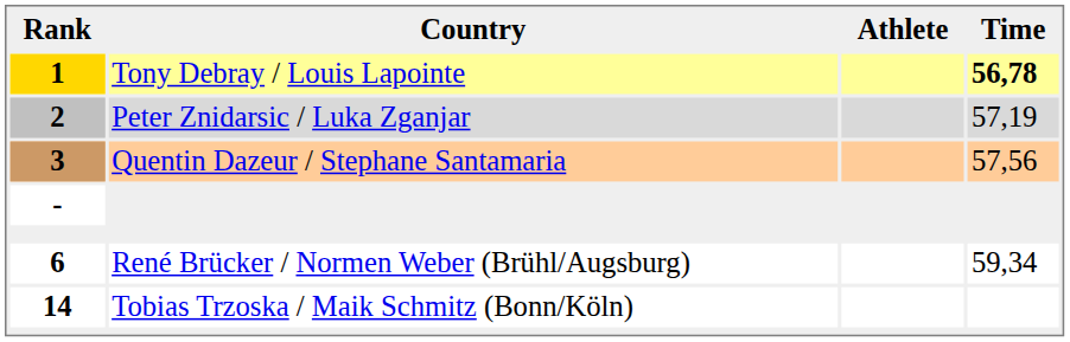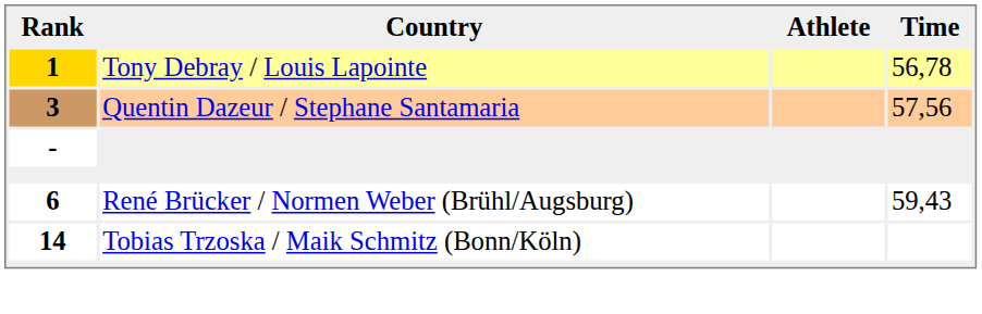1 | Time: bold -> normal
- row: 2 | Peter Znidarsic / Luka Zganjar | 57,19
6 | Time: 59,34 -> 59,43
